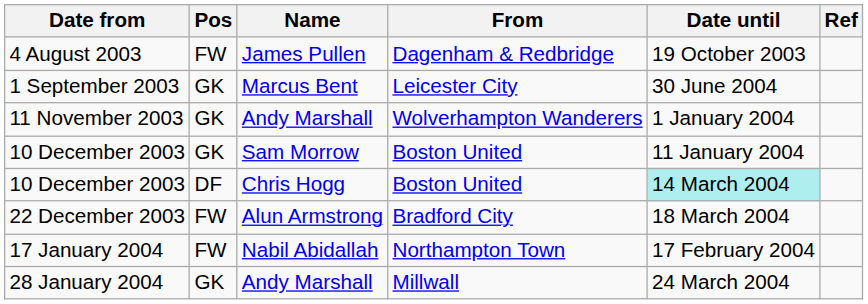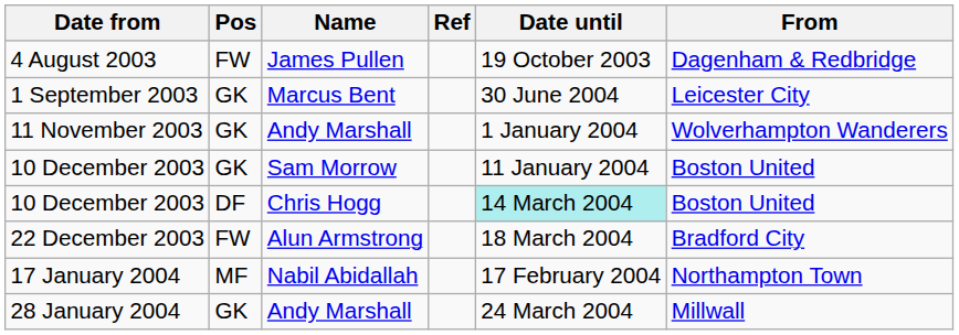columns swapped: From <-> Ref
17 January 2004 | Pos: FW -> MF
